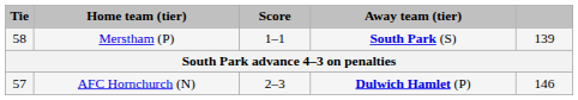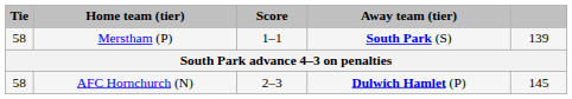AFC Hornchurch (N) | Tie: 57 -> 58
AFC Hornchurch (N) | column 5: 146 -> 145
